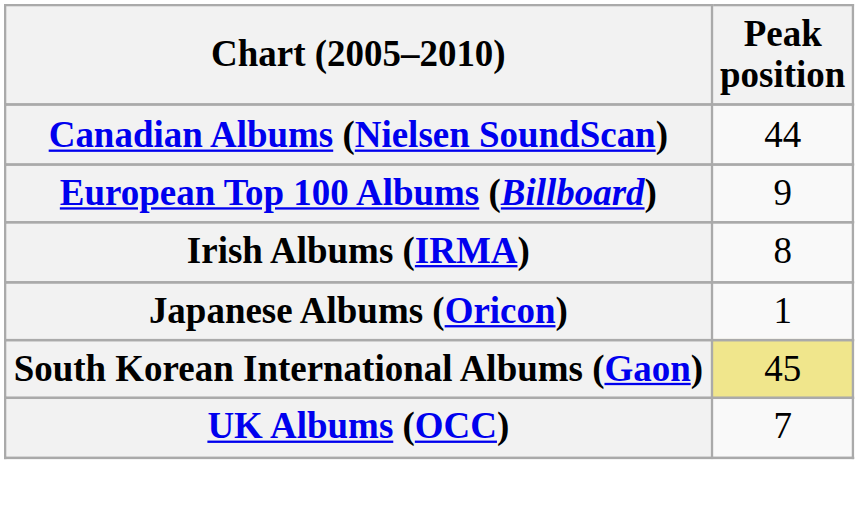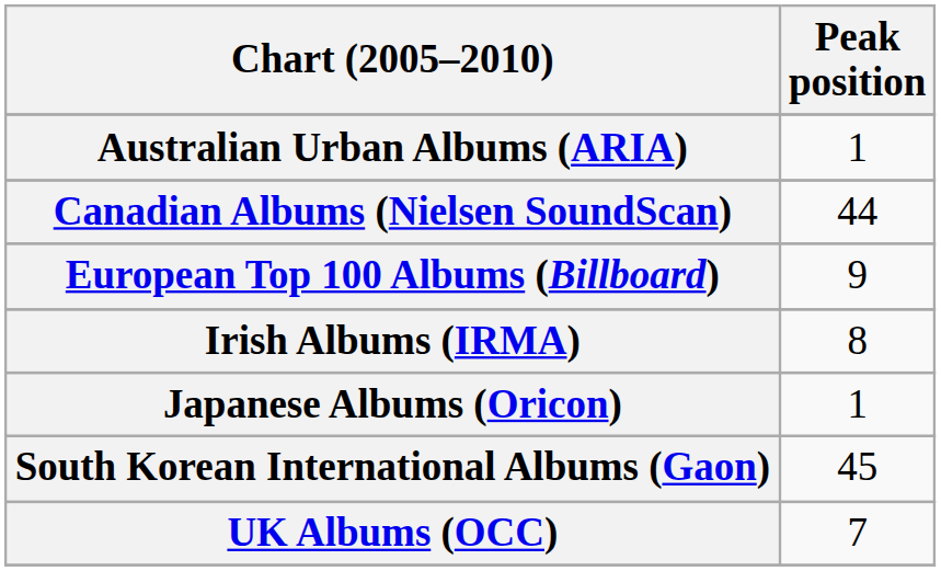+ row: Australian Urban Albums (ARIA) | 1
South Korean International Albums (Gaon) | Peak position: khaki background -> no background
